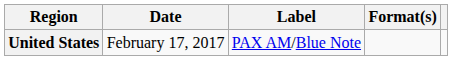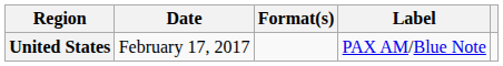columns swapped: Format(s) <-> Label
